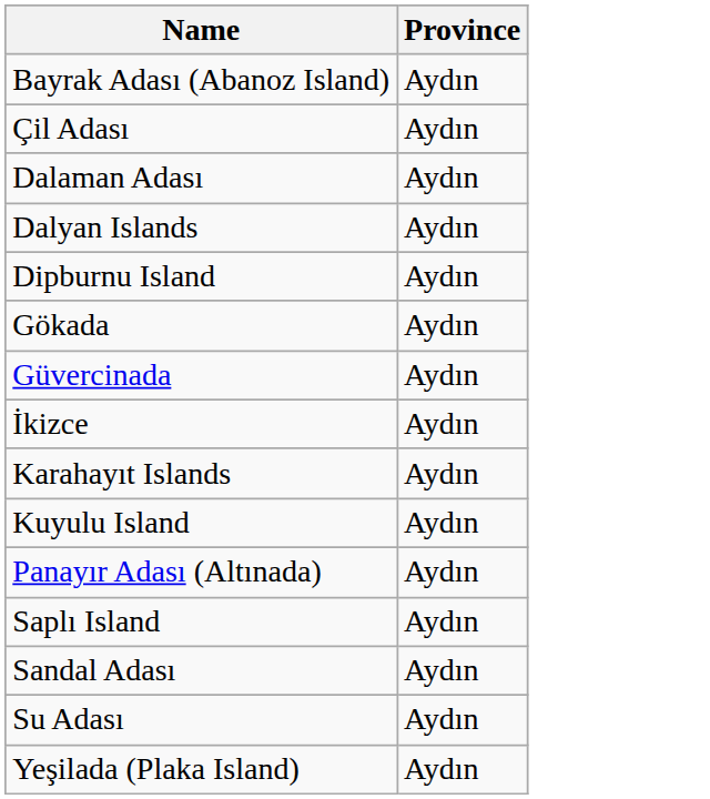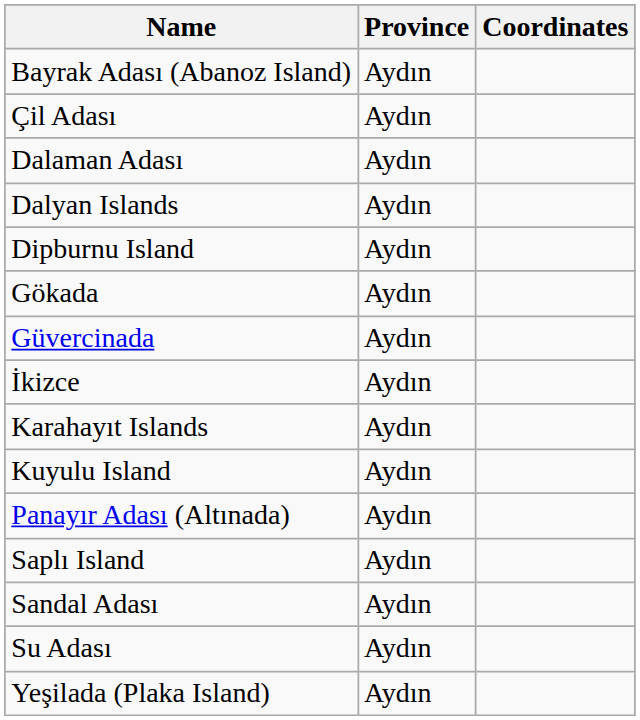+ column: Coordinates
